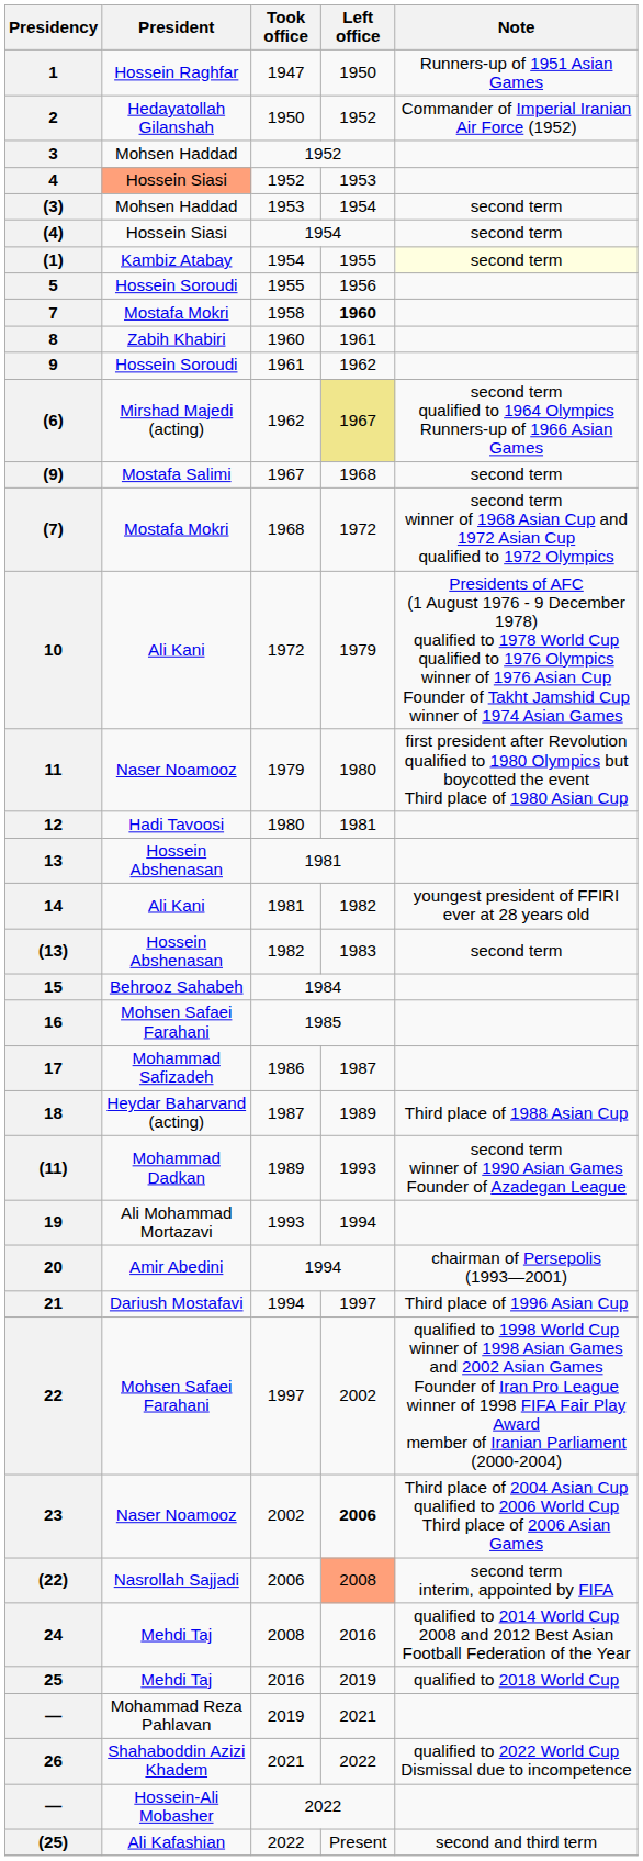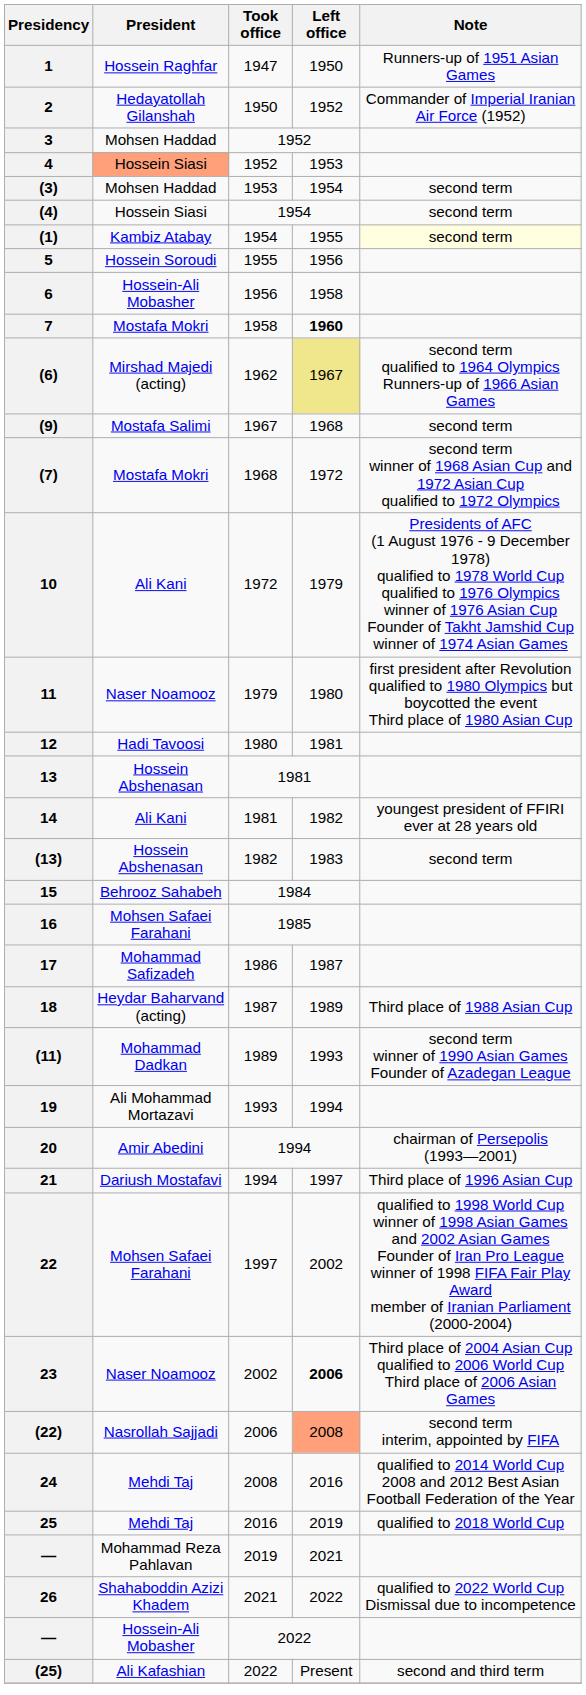+ row: 6 | Hossein-Ali Mobasher | 1956 | 1958
- row: 8 | Zabih Khabiri | 1960 | 1961
- row: 9 | Hossein Soroudi | 1961 | 1962
